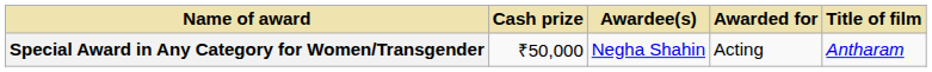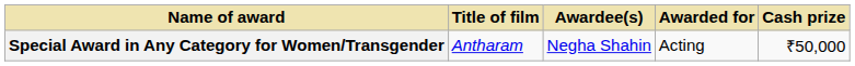columns swapped: Title of film <-> Cash prize
